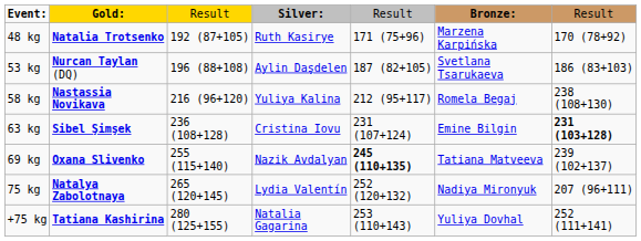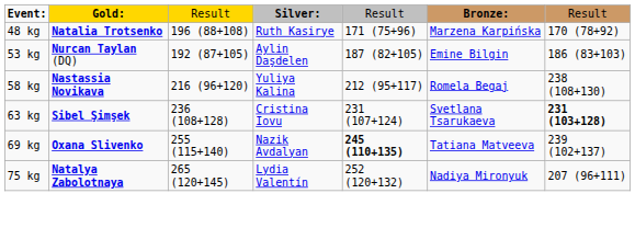48 kg | column 3: 192 (87+105) -> 196 (88+108)
53 kg | column 3: 196 (88+108) -> 192 (87+105)
53 kg | column 6: Svetlana Tsarukaeva -> Emine Bilgin
63 kg | column 6: Emine Bilgin -> Svetlana Tsarukaeva
- row: +75 kg | Tatiana Kashirina | 280 (125+155) | Natalia Gagarina | 253 (110+143) | Yuliya Dovhal | 252 (111+141)
